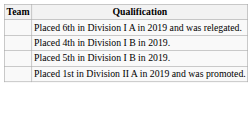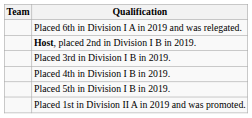+ row: Host, placed 2nd in Division I B in 2019.
+ row: Placed 3rd in Division I B in 2019.
